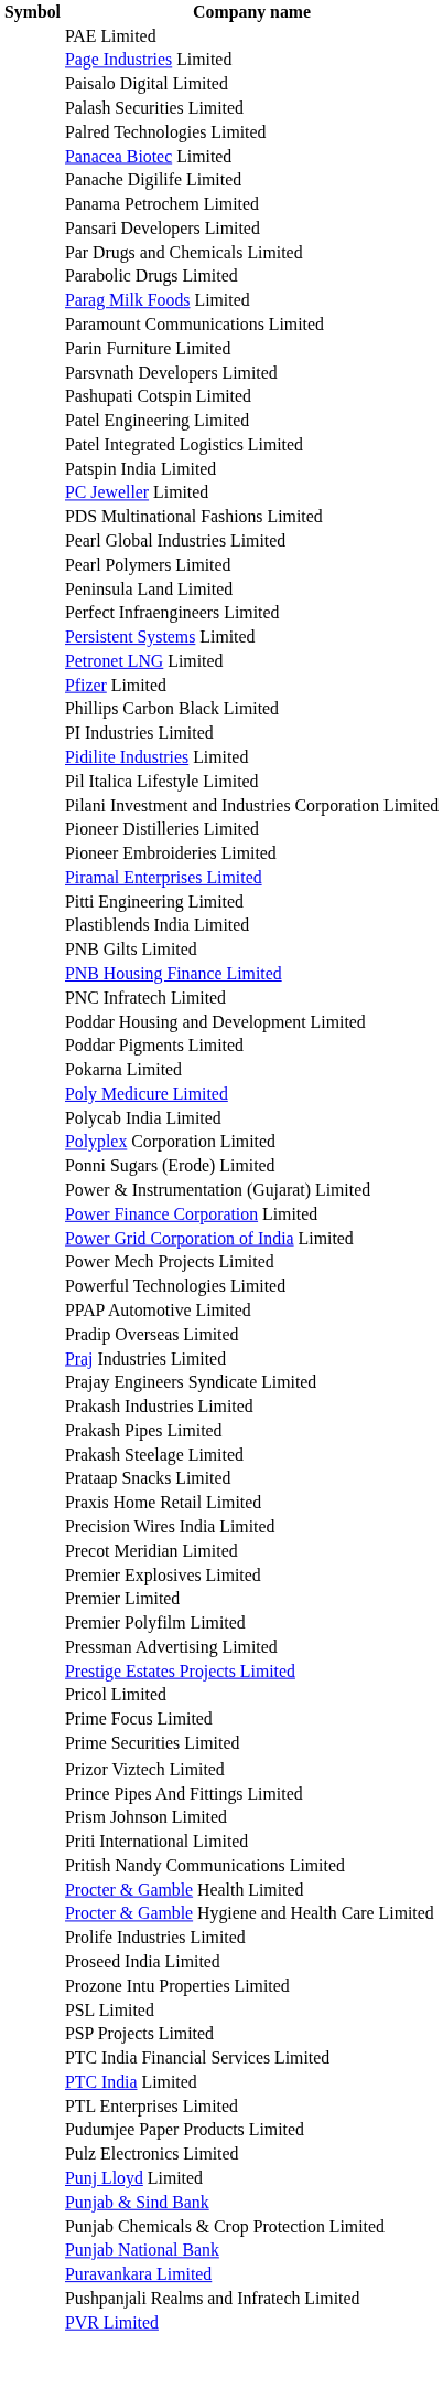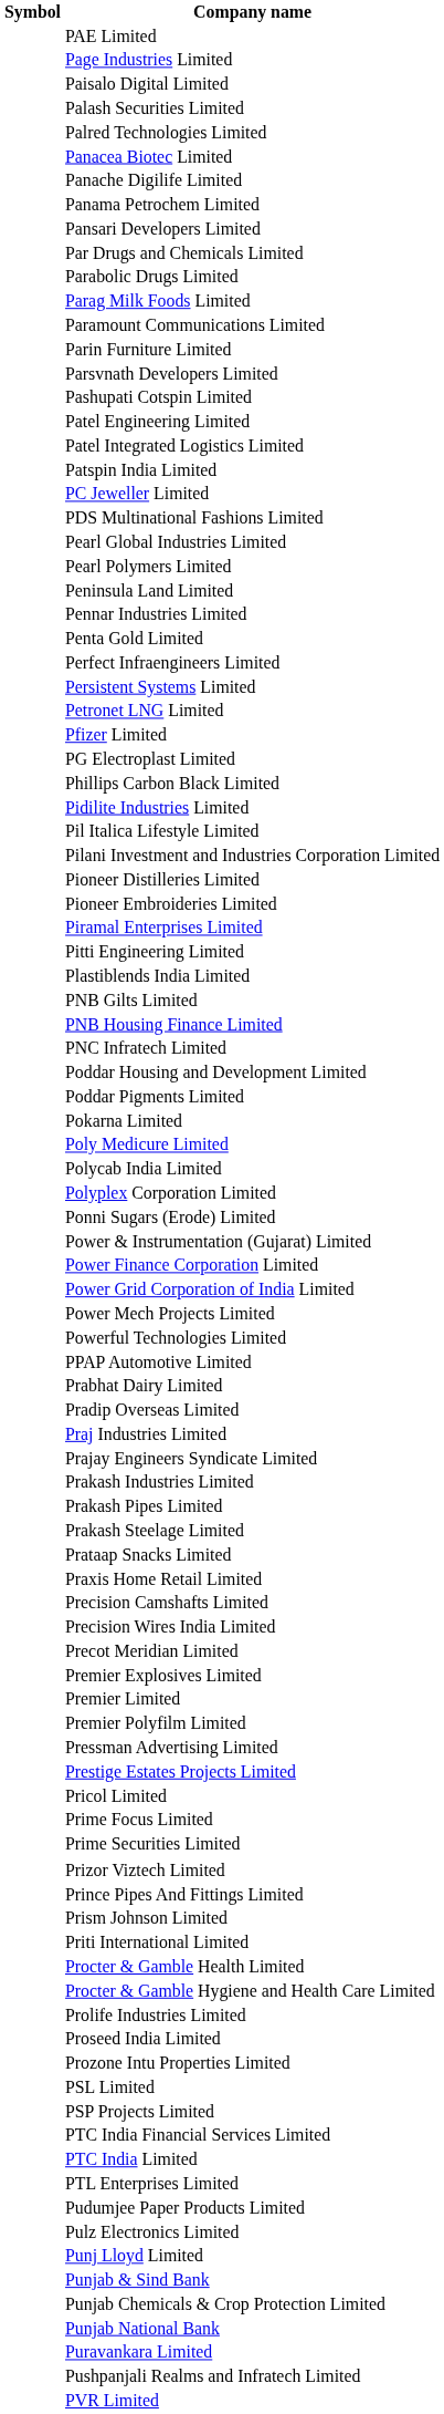+ row: Pennar Industries Limited
+ row: Penta Gold Limited
+ row: PG Electroplast Limited
- row: PI Industries Limited
+ row: Prabhat Dairy Limited
+ row: Precision Camshafts Limited
- row: Pritish Nandy Communications Limited
